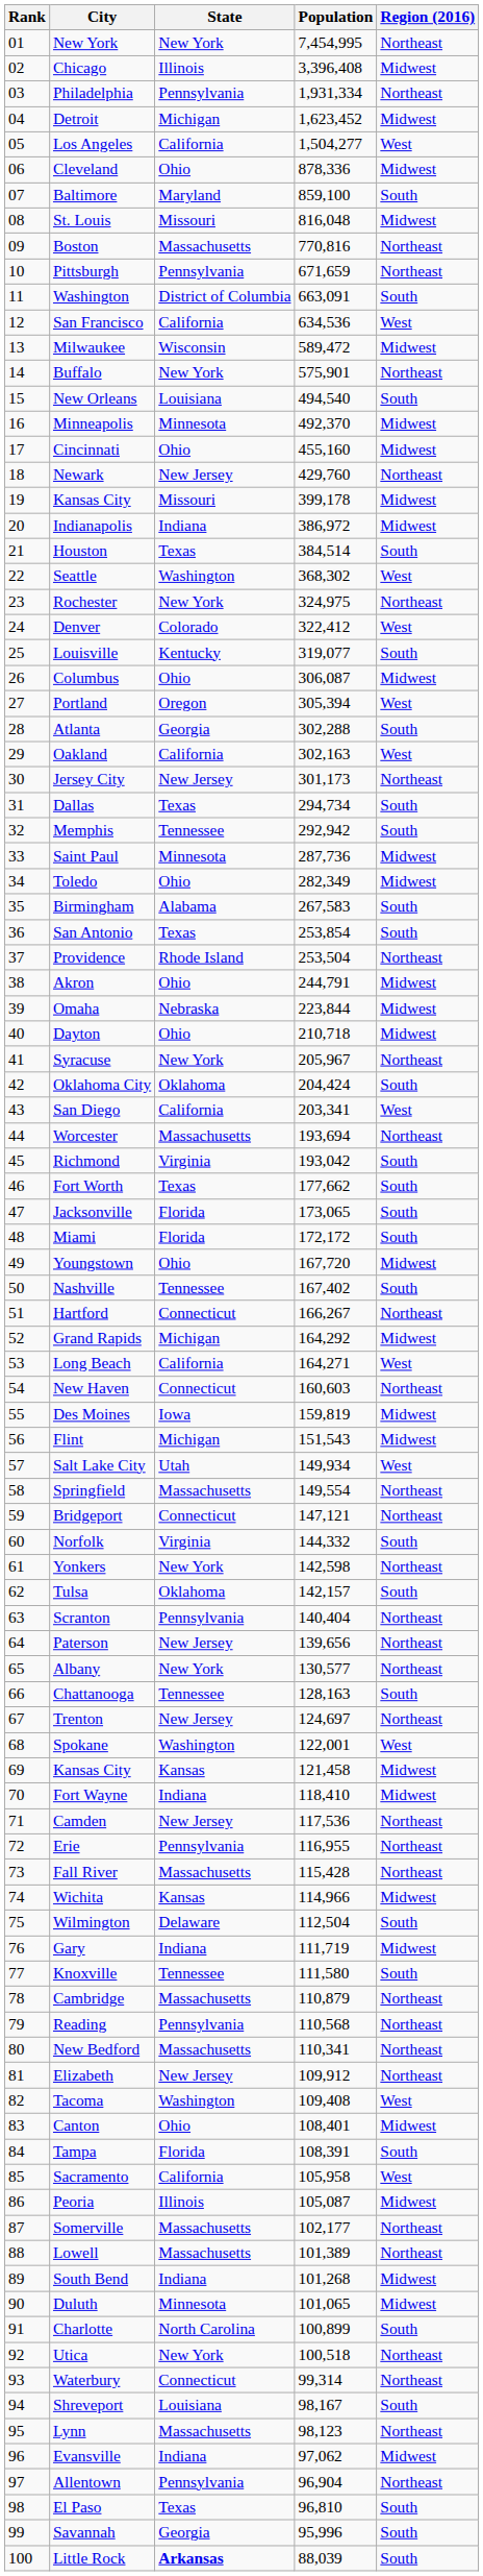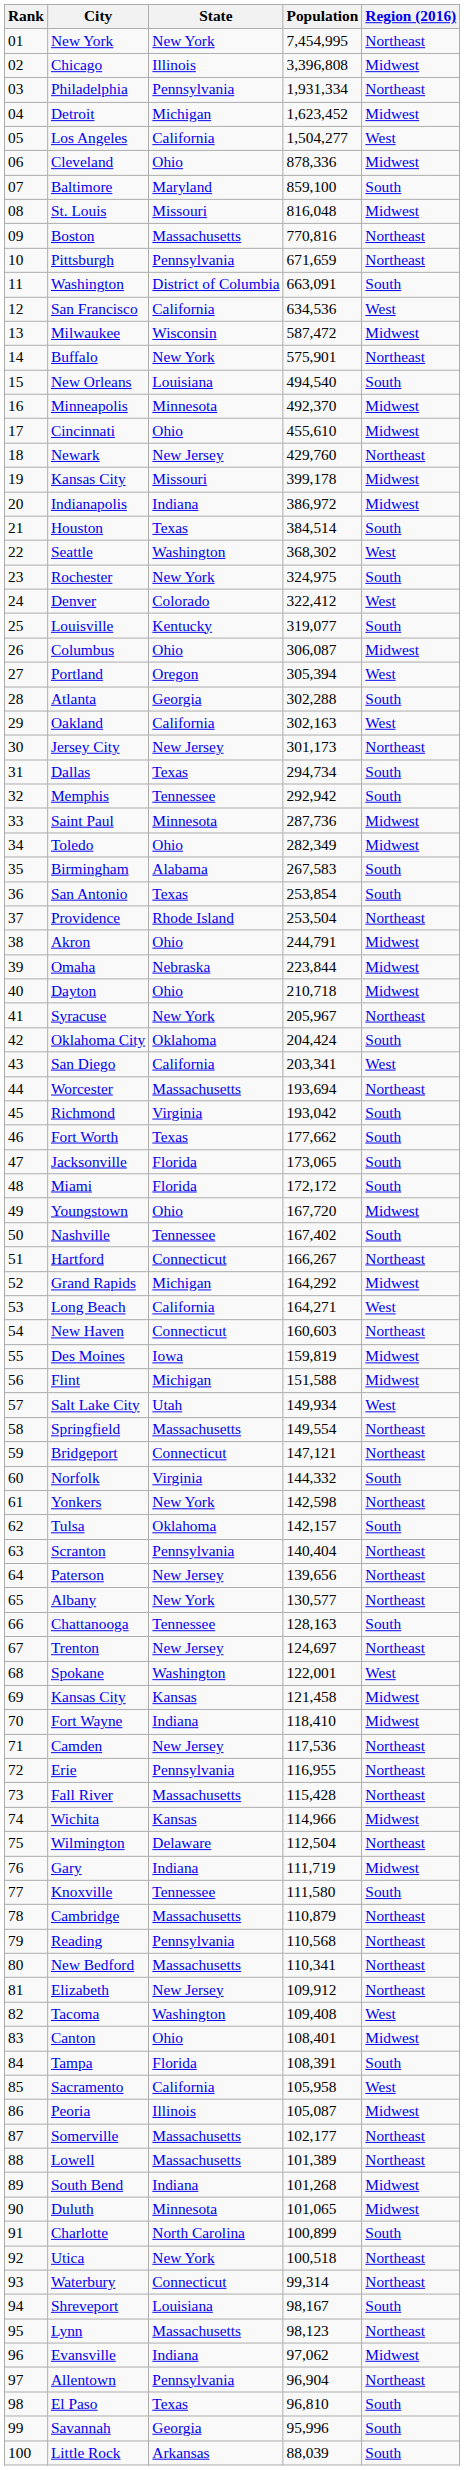Chicago | Population: 3,396,408 -> 3,396,808
Milwaukee | Population: 589,472 -> 587,472
Cincinnati | Population: 455,160 -> 455,610
Rochester | Region (2016): Northeast -> South
Flint | Population: 151,543 -> 151,588
Wilmington | Region (2016): South -> Northeast
Little Rock | State: bold -> normal
